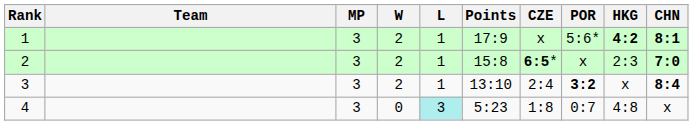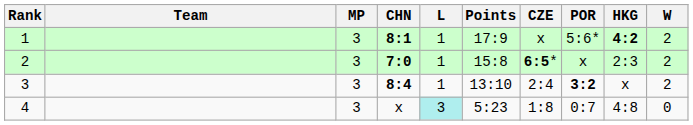columns swapped: W <-> CHN
